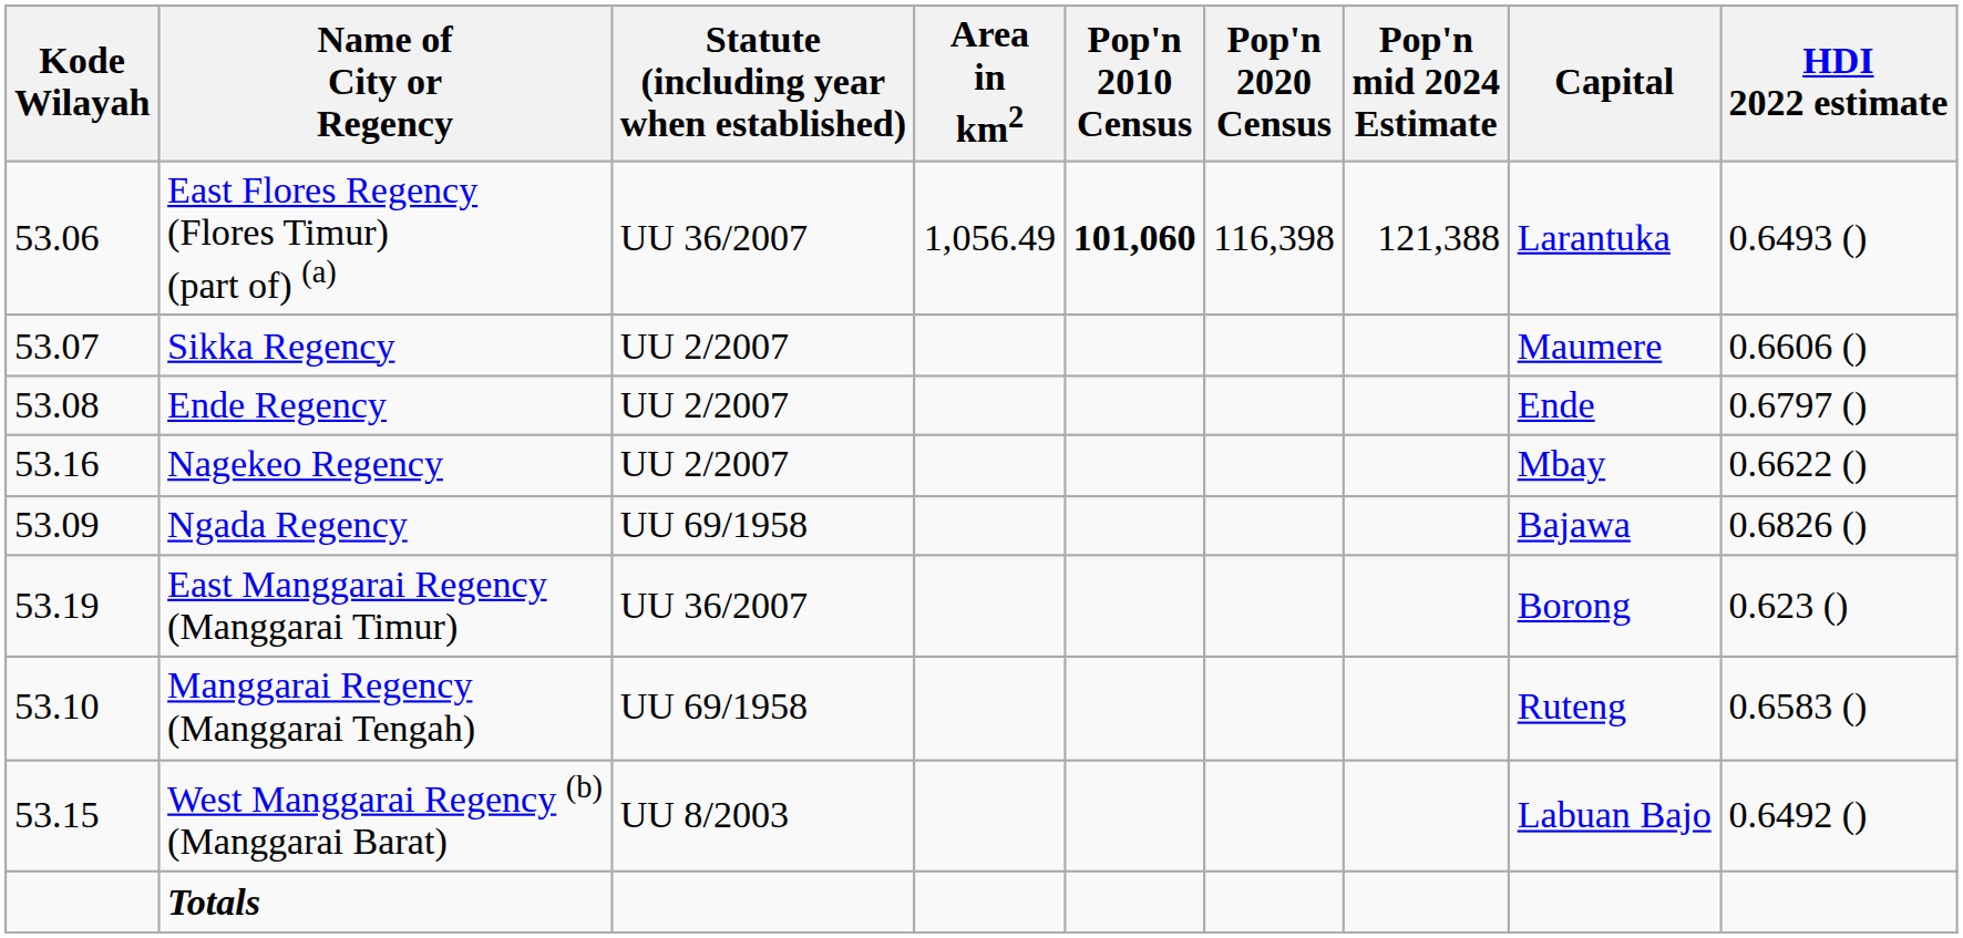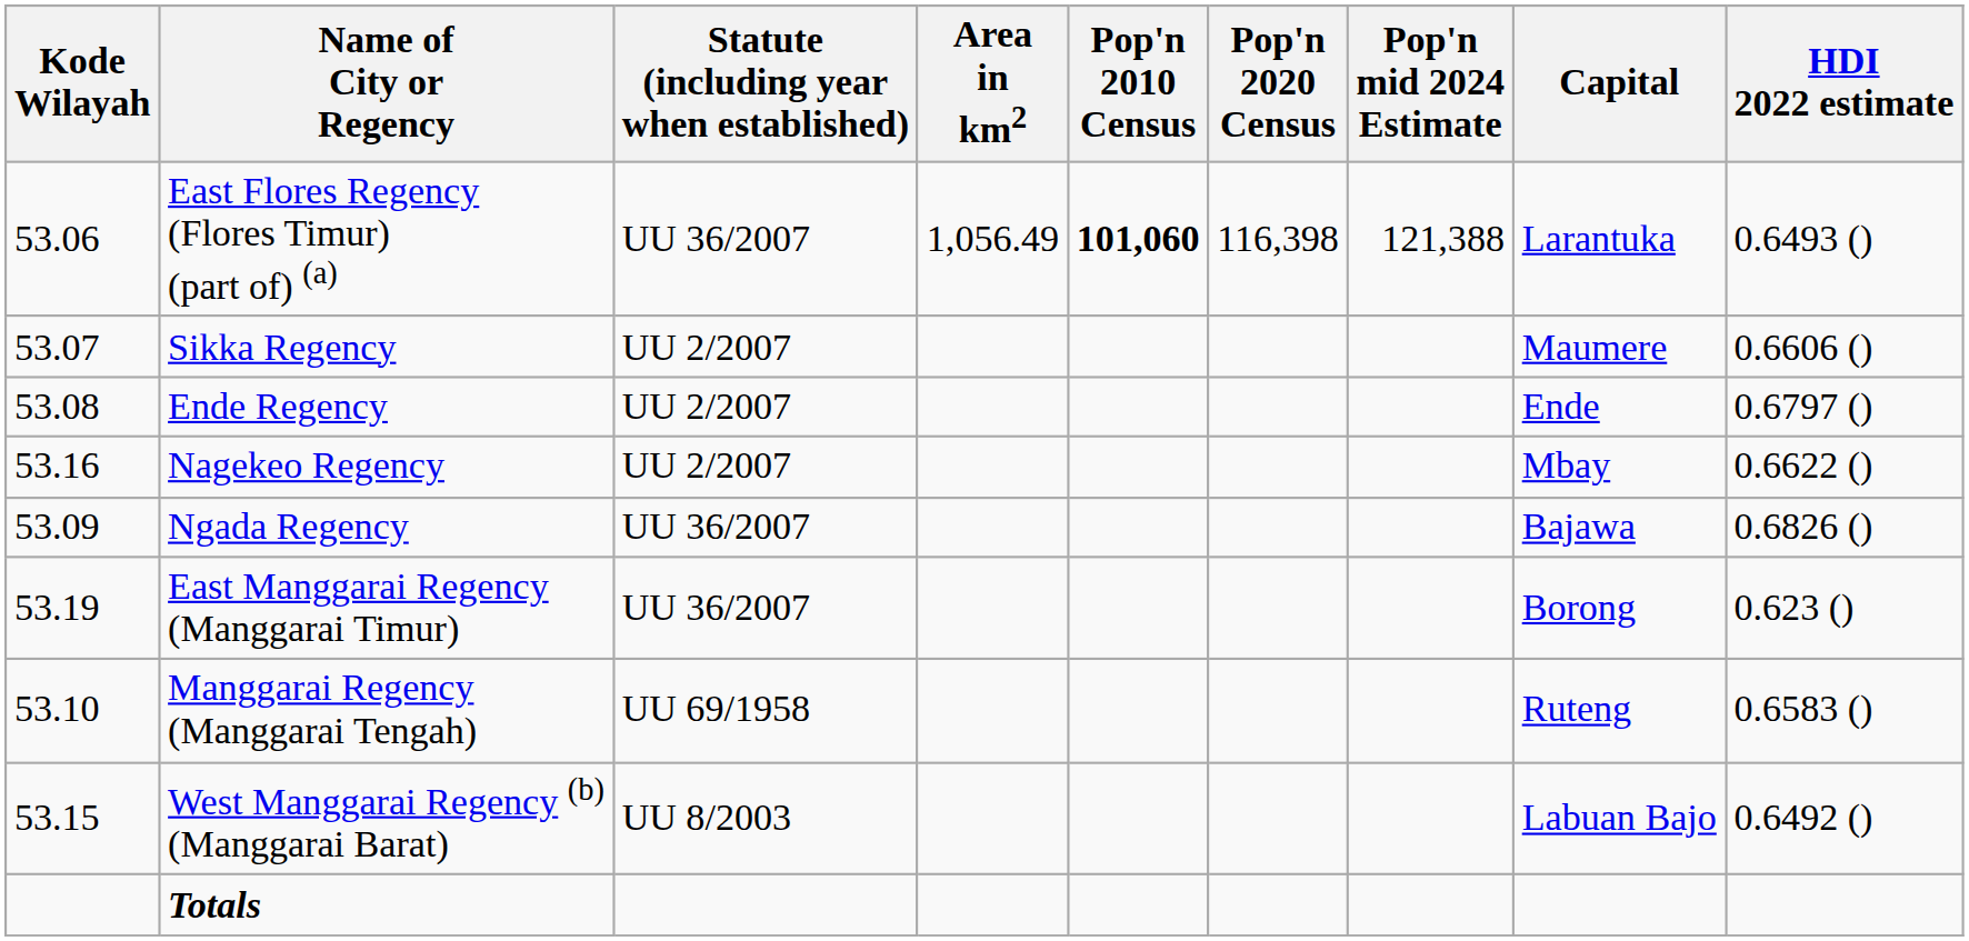Ngada Regency | Statute (including year when established): UU 69/1958 -> UU 36/2007
